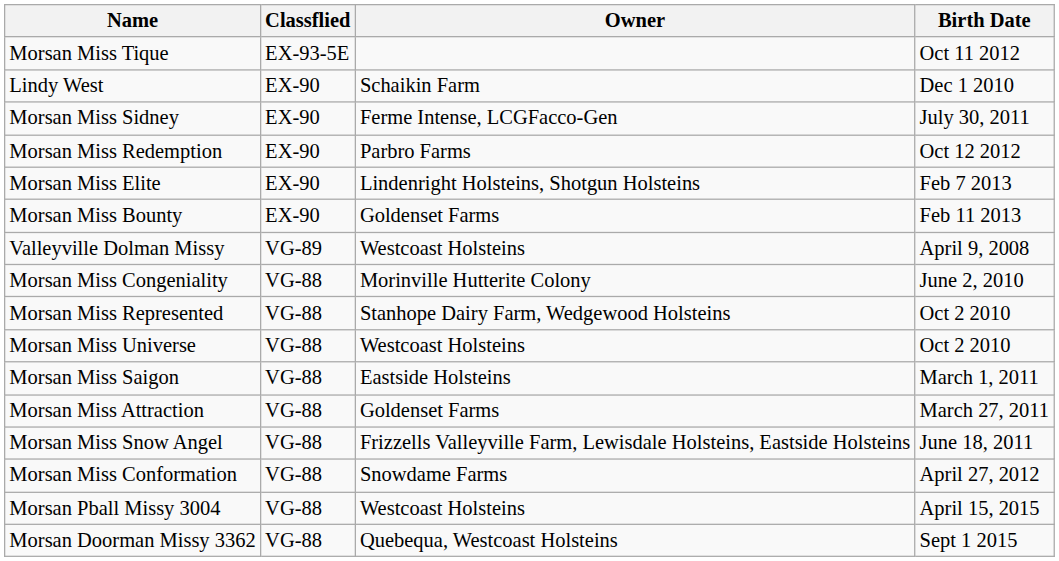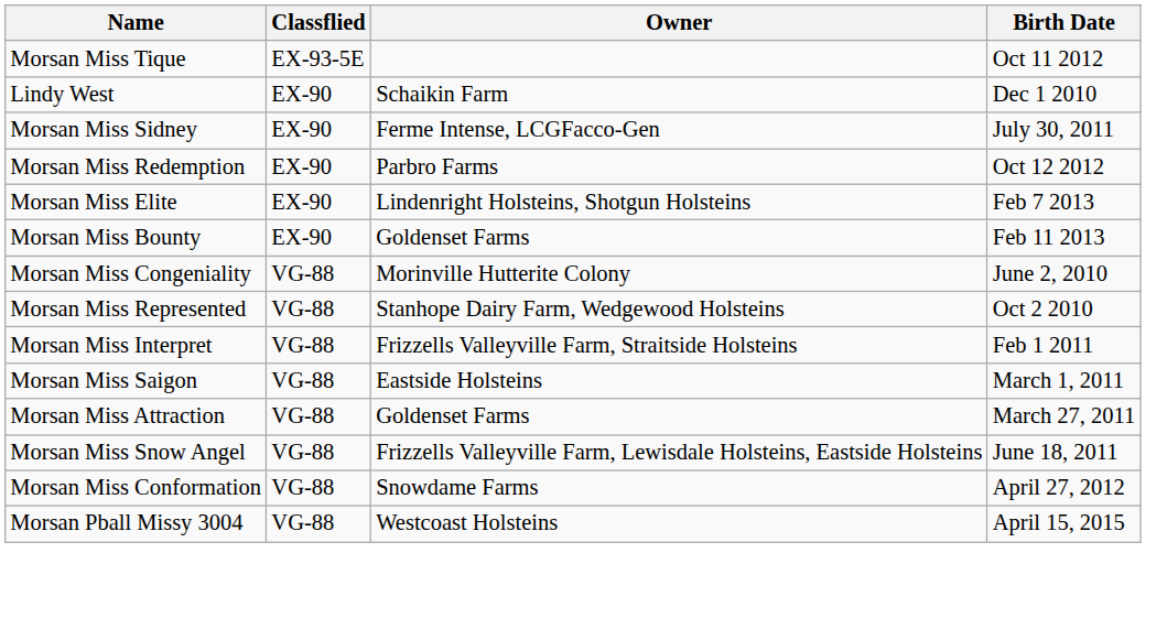- row: Valleyville Dolman Missy | VG-89 | Westcoast Holsteins | April 9, 2008
- row: Morsan Miss Universe | VG-88 | Westcoast Holsteins | Oct 2 2010
+ row: Morsan Miss Interpret | VG-88 | Frizzells Valleyville Farm, Straitside Holsteins | Feb 1 2011
- row: Morsan Doorman Missy 3362 | VG-88 | Quebequa, Westcoast Holsteins | Sept 1 2015
